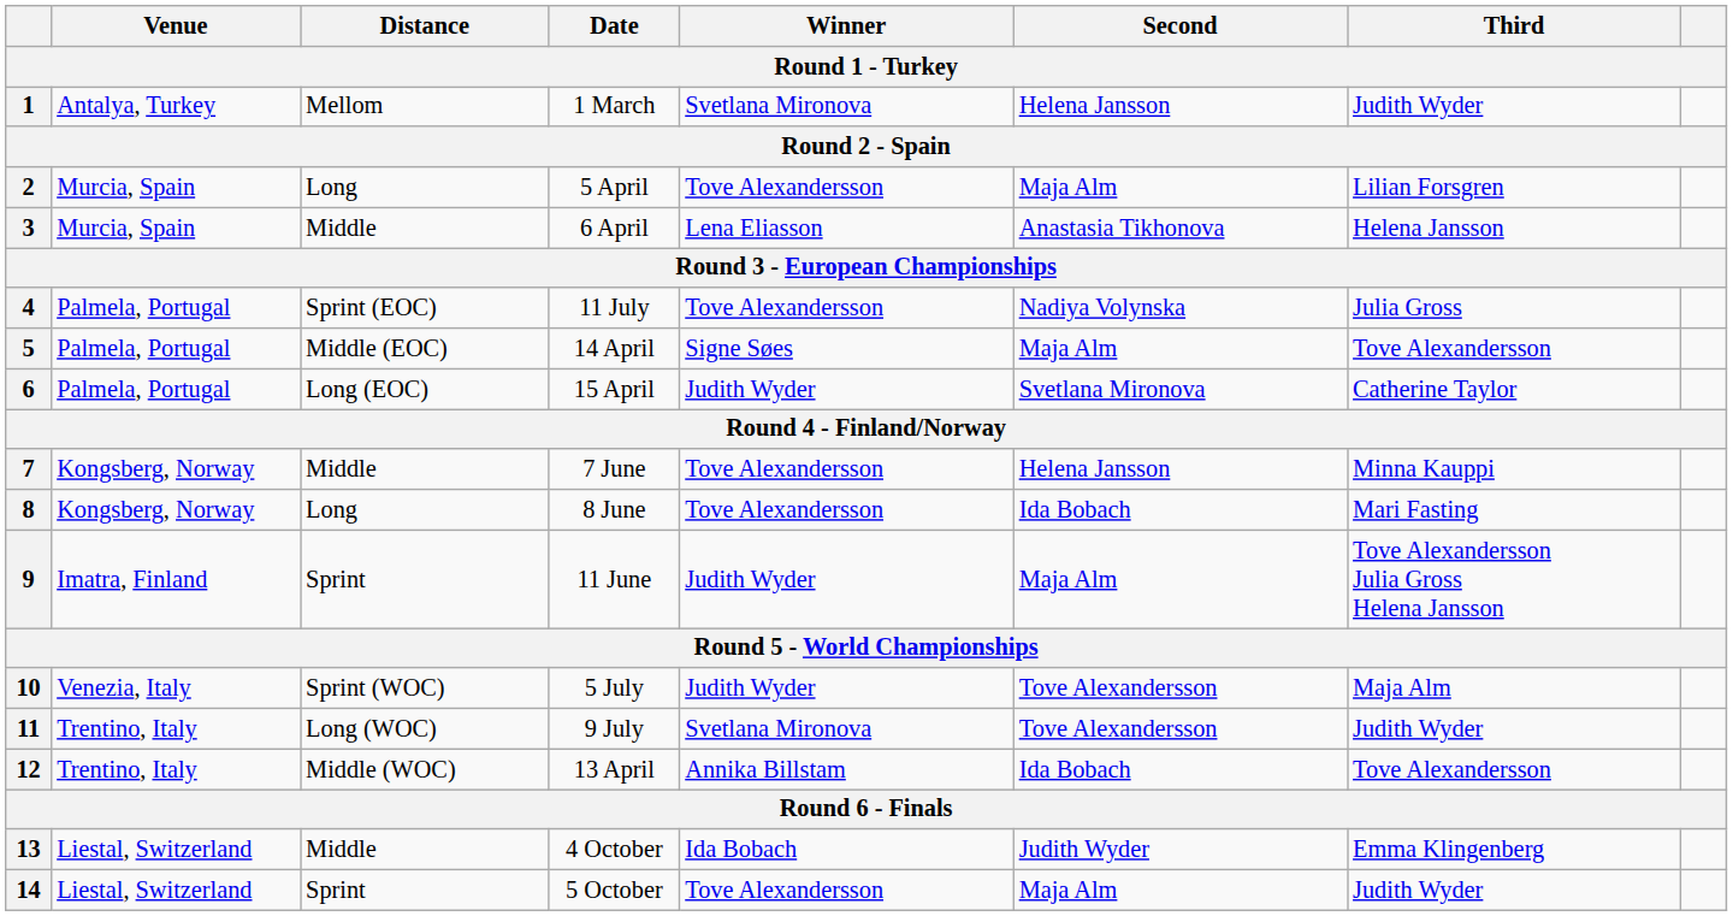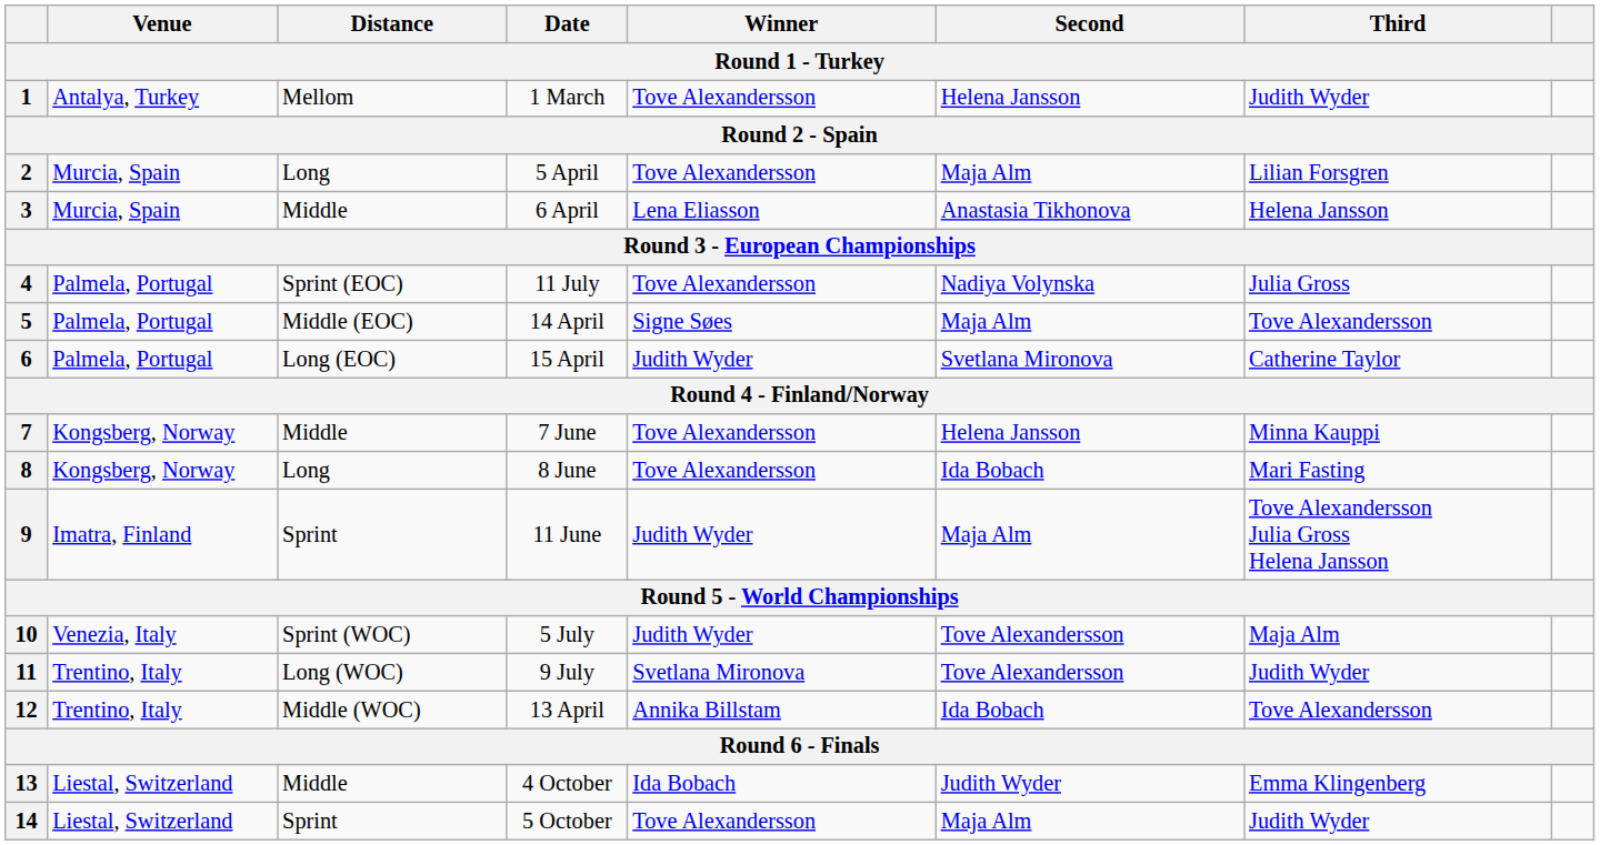1 | Winner: Svetlana Mironova -> Tove Alexandersson
